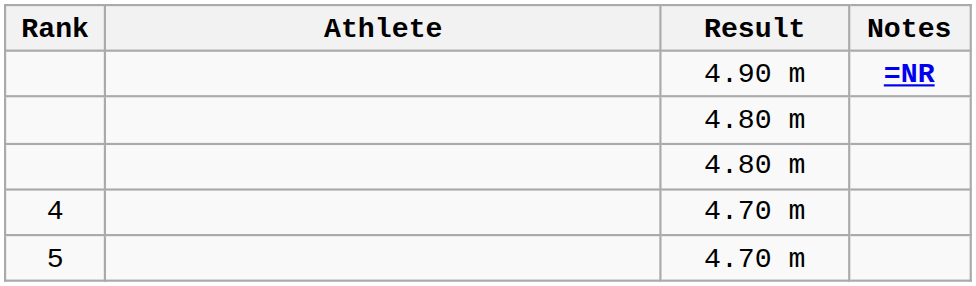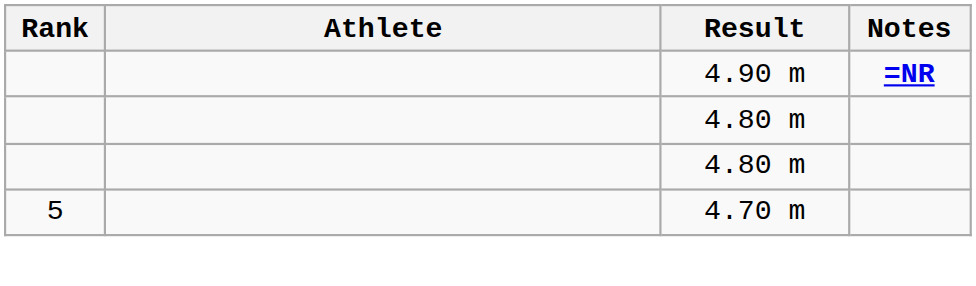- row: 4 | 4.70 m
